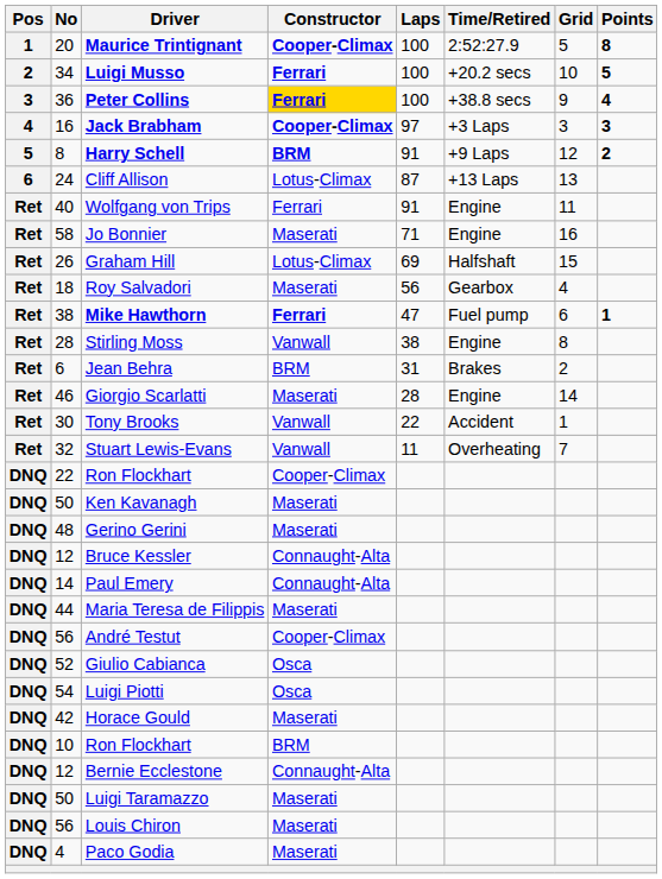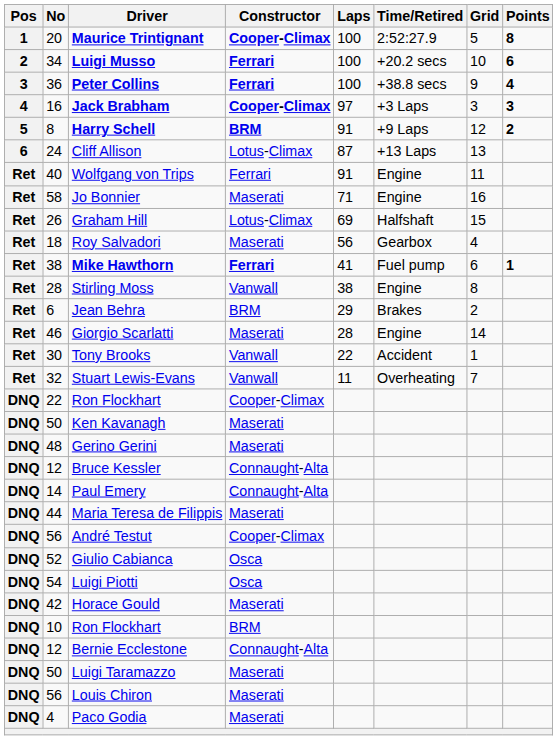Luigi Musso | Points: 5 -> 6
Peter Collins | Constructor: gold background -> no background
Mike Hawthorn | Laps: 47 -> 41
Jean Behra | Laps: 31 -> 29
